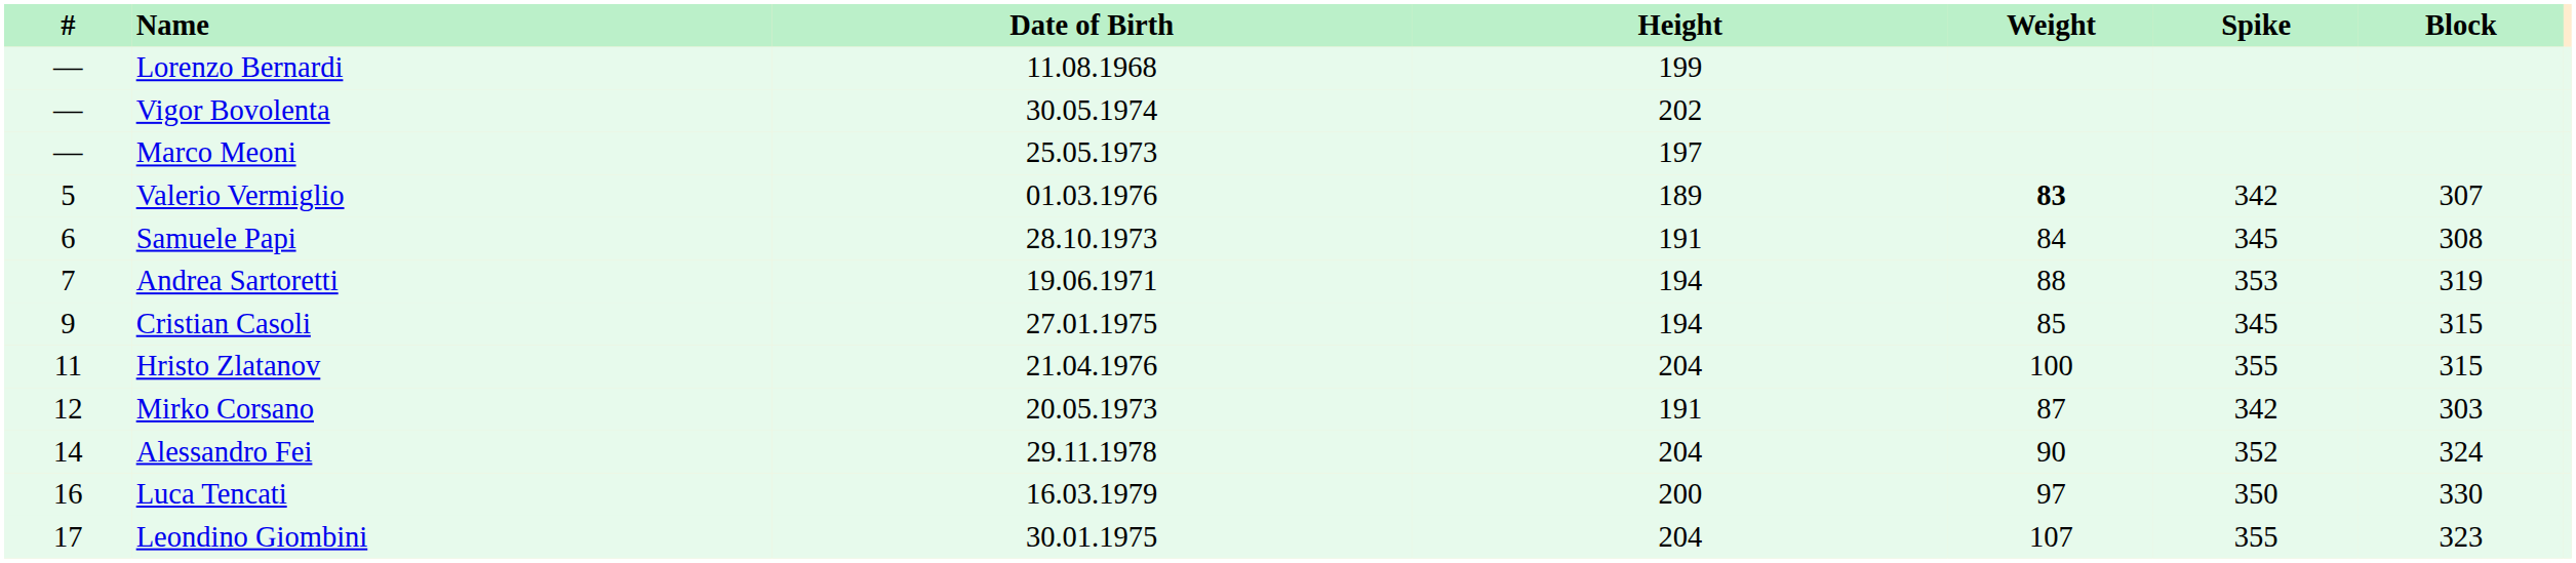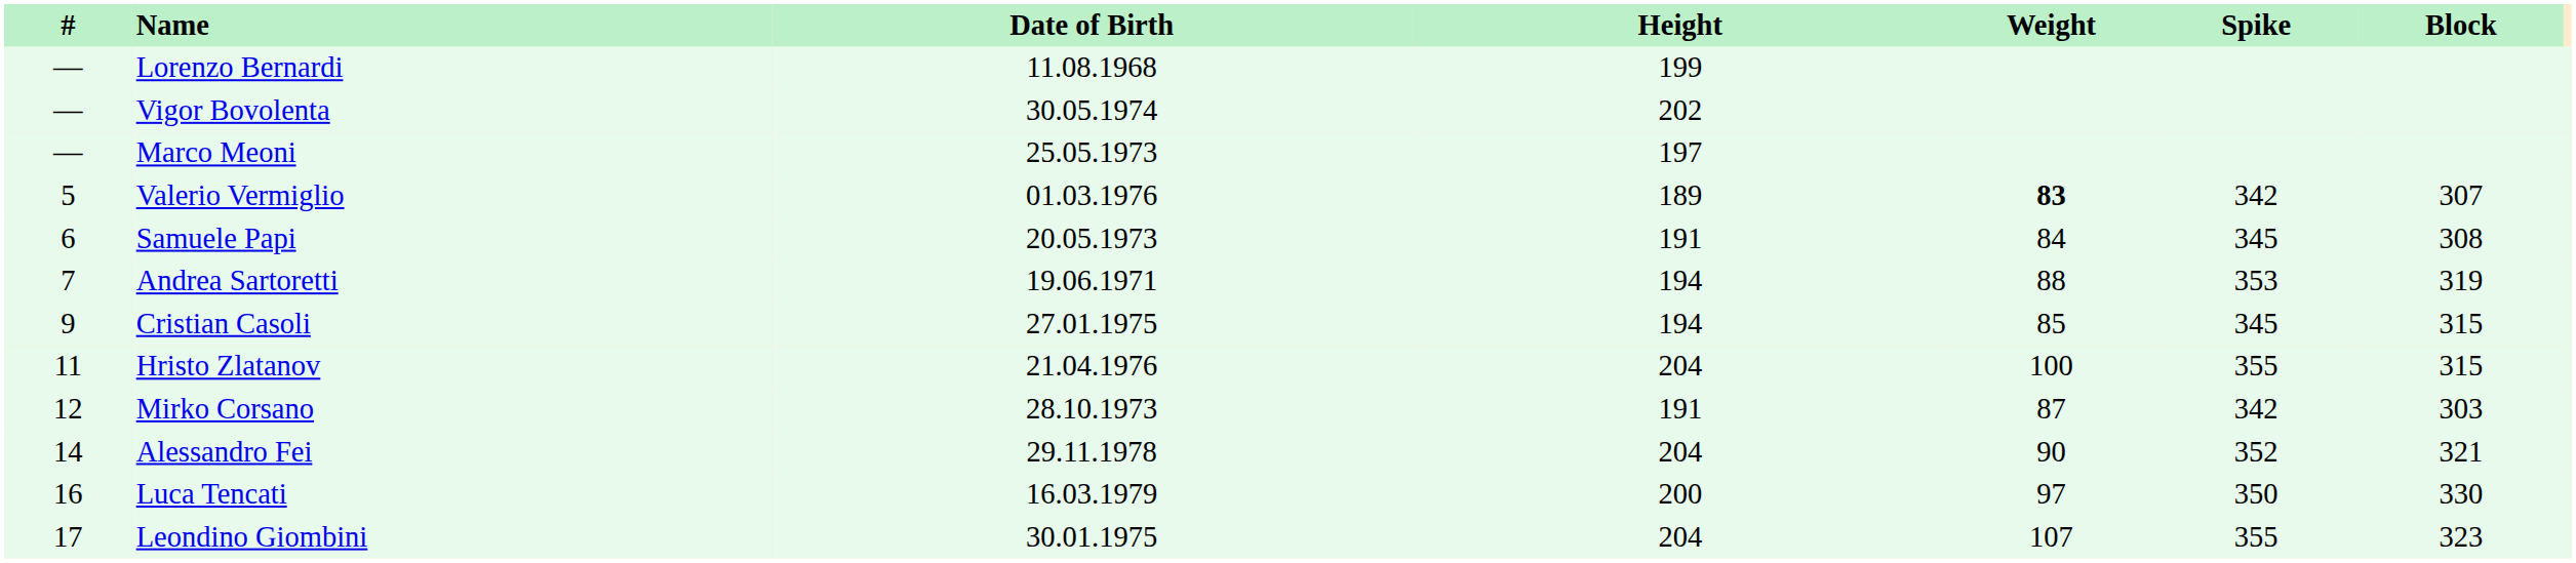Samuele Papi | Date of Birth: 28.10.1973 -> 20.05.1973
Mirko Corsano | Date of Birth: 20.05.1973 -> 28.10.1973
Alessandro Fei | Block: 324 -> 321
